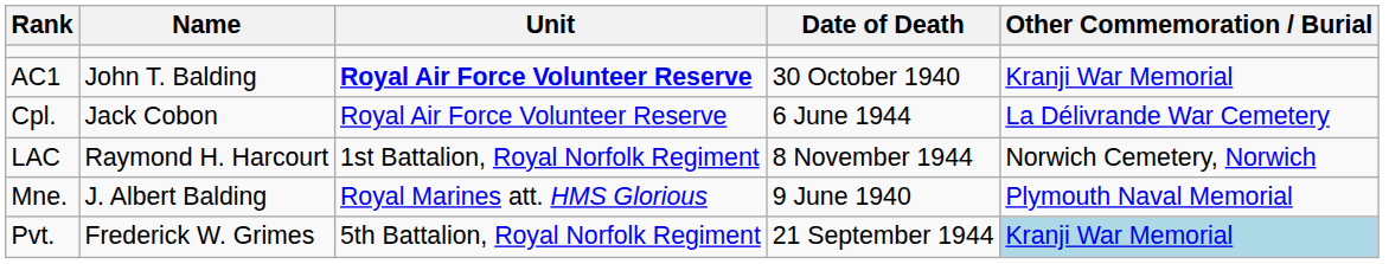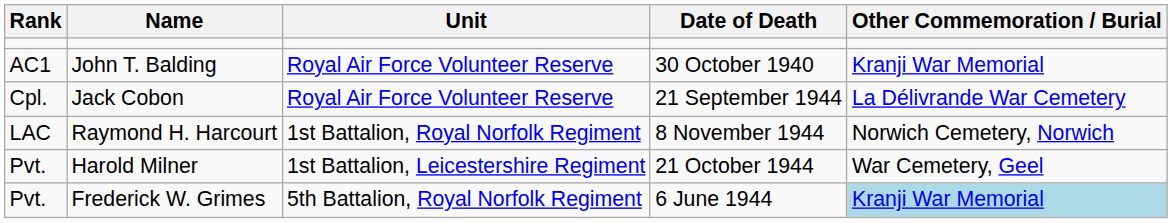John T. Balding | Unit: bold -> normal
Jack Cobon | Date of Death: 6 June 1944 -> 21 September 1944
- row: Mne. | J. Albert Balding | Royal Marines att. HMS Glorious | 9 June 1940 | Plymouth Naval Memorial
+ row: Pvt. | Harold Milner | 1st Battalion, Leicestershire Regiment | 21 October 1944 | War Cemetery, Geel
Frederick W. Grimes | Date of Death: 21 September 1944 -> 6 June 1944
